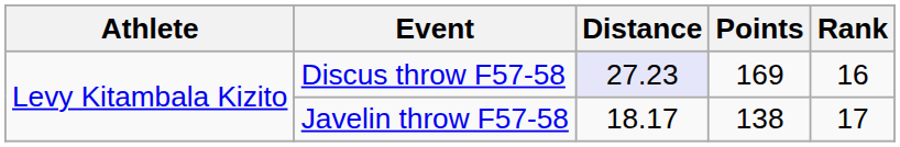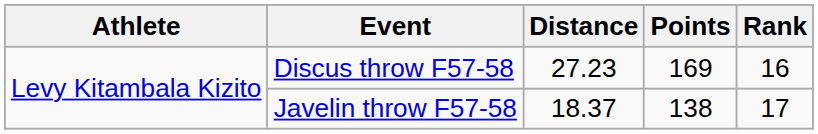Discus throw F57-58 | Distance: lavender background -> no background
Javelin throw F57-58 | Distance: 18.17 -> 18.37
